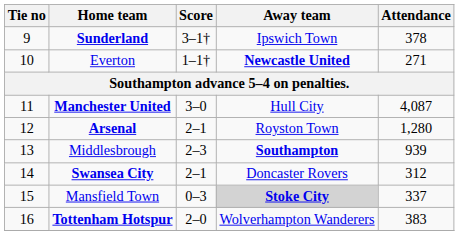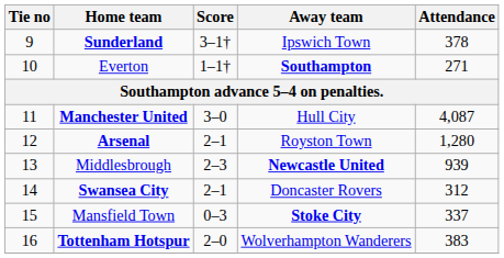Everton | Away team: Newcastle United -> Southampton
Middlesbrough | Away team: Southampton -> Newcastle United
Mansfield Town | Away team: lightgrey background -> no background
